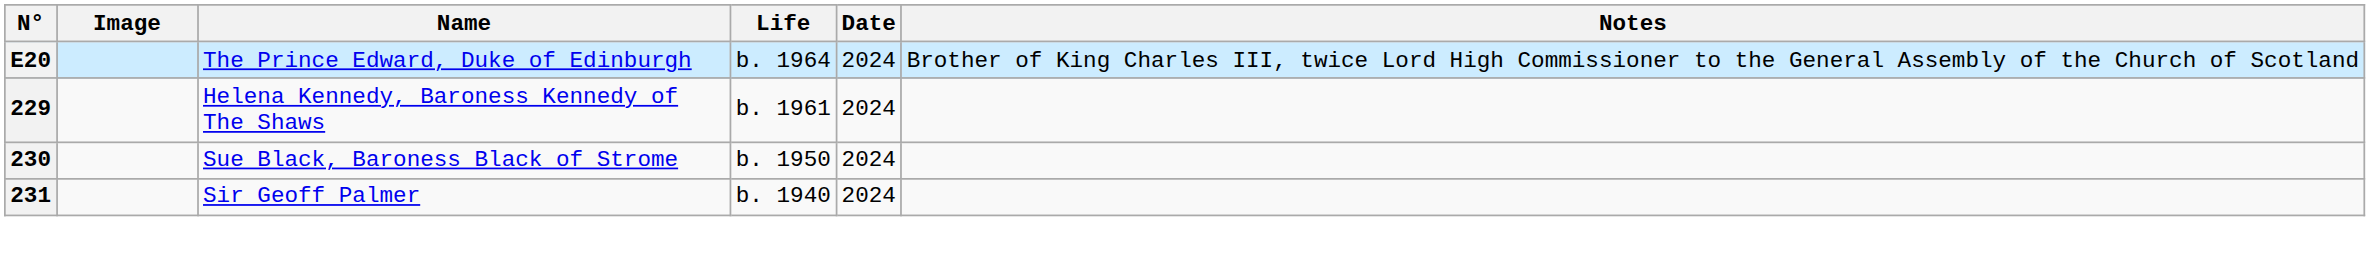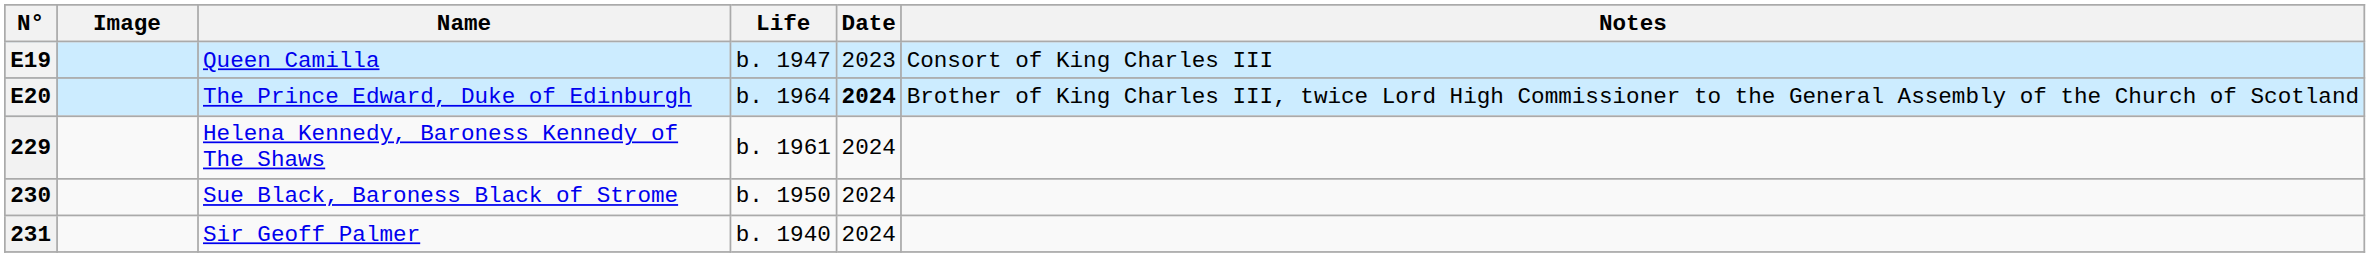+ row: E19 | Queen Camilla | b. 1947 | 2023 | Consort of King Charles III
E20 | Date: normal -> bold
